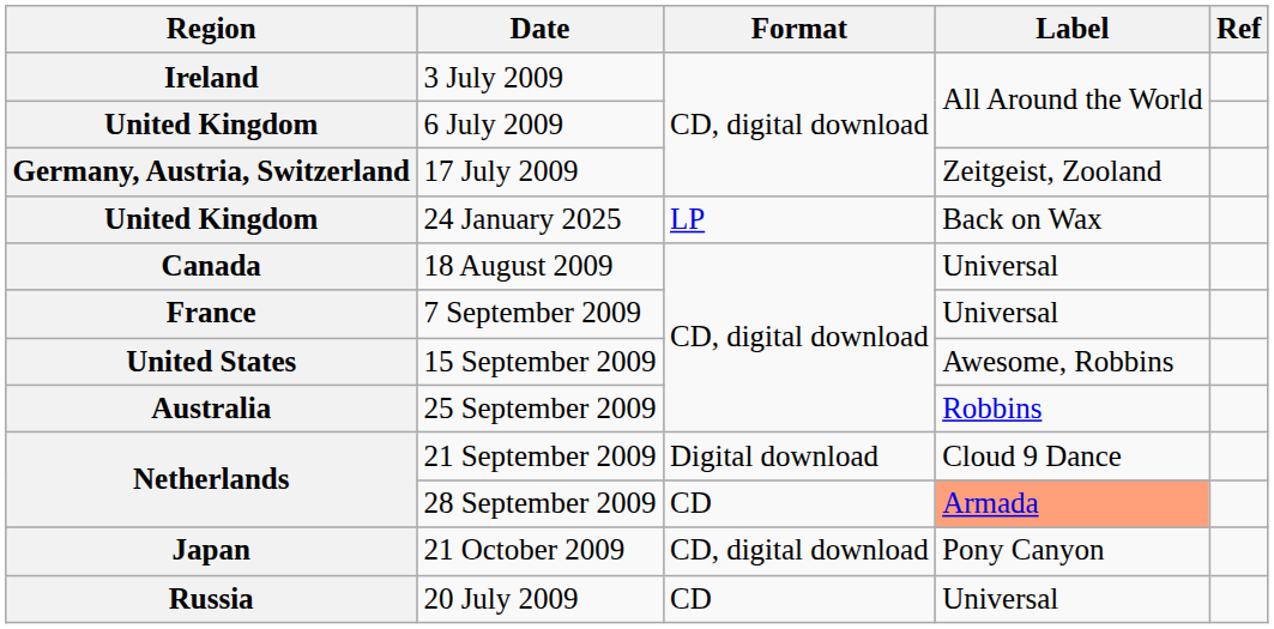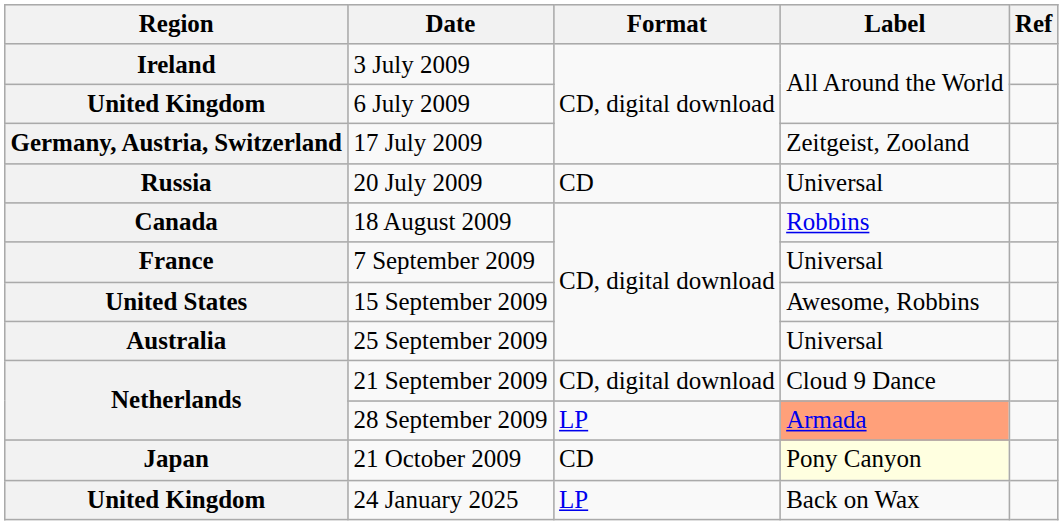rows swapped: 20 July 2009 <-> 24 January 2025
18 August 2009 | Label: Universal -> Robbins
25 September 2009 | Label: Robbins -> Universal
21 September 2009 | Format: Digital download -> CD, digital download
28 September 2009 | Format: CD -> LP
21 October 2009 | Format: CD, digital download -> CD
21 October 2009 | Label: no background -> lightyellow background
